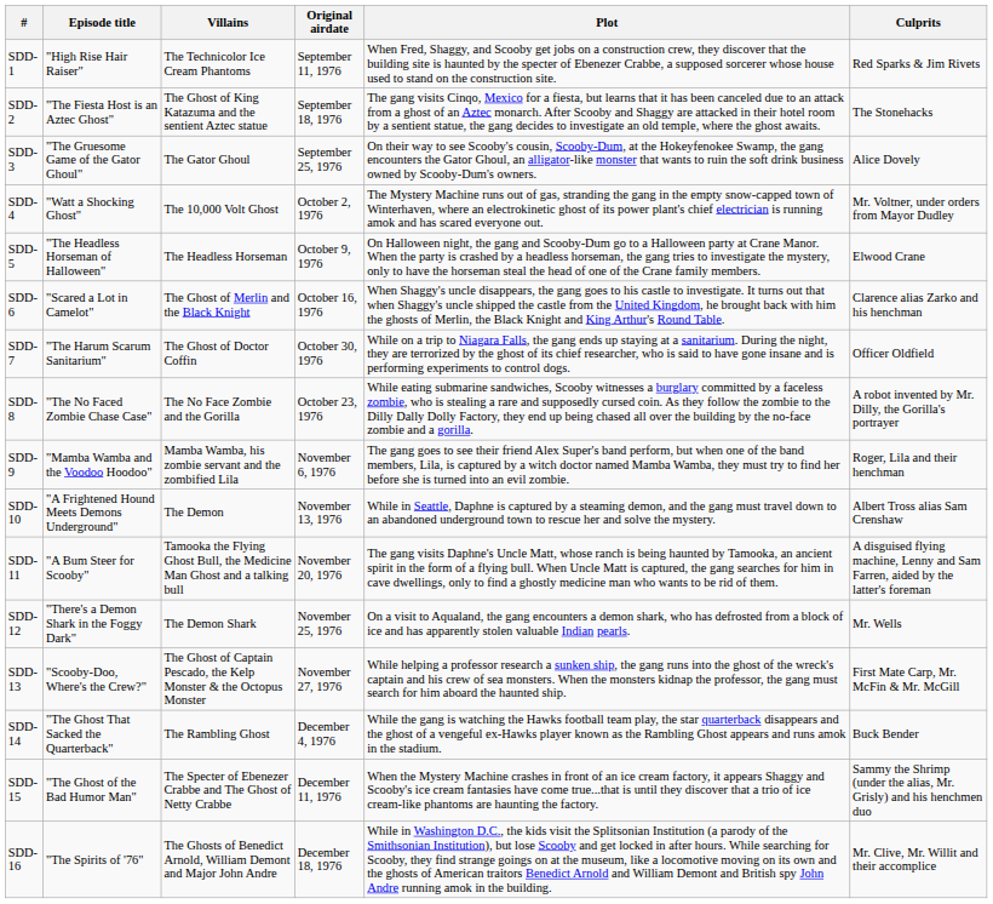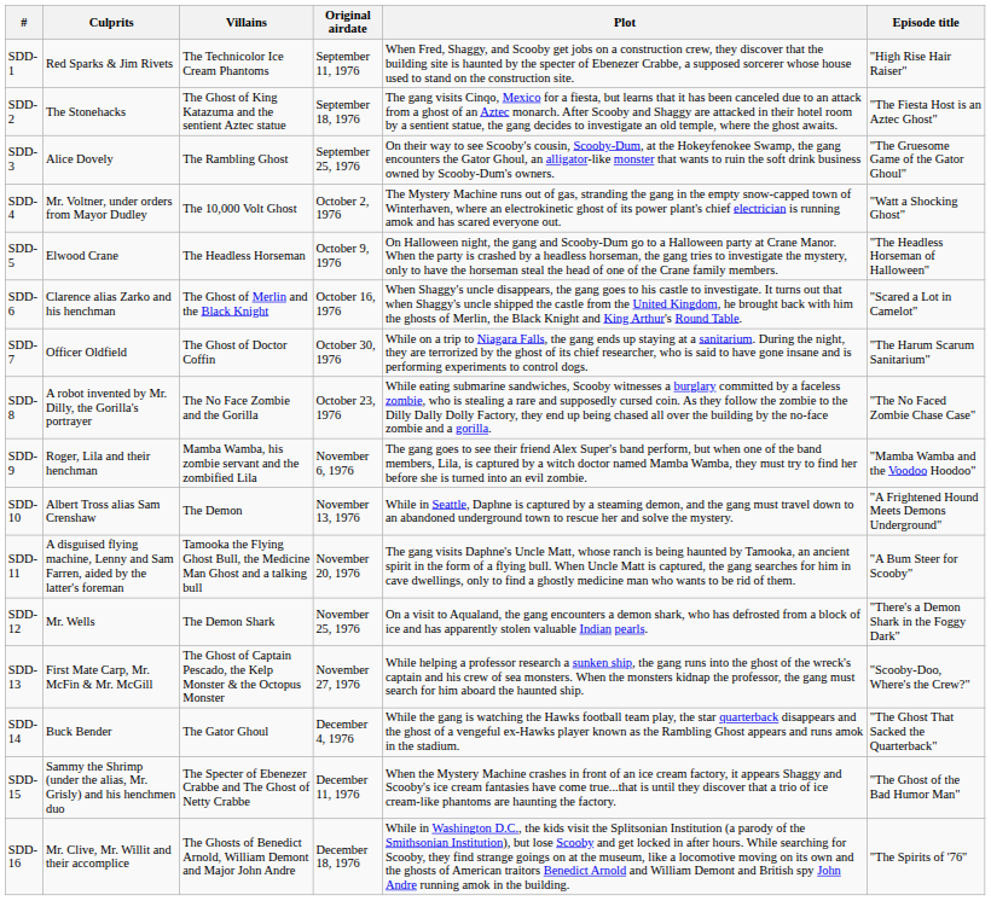columns swapped: Episode title <-> Culprits
SDD-3 | Villains: The Gator Ghoul -> The Rambling Ghost
SDD-14 | Villains: The Rambling Ghost -> The Gator Ghoul
